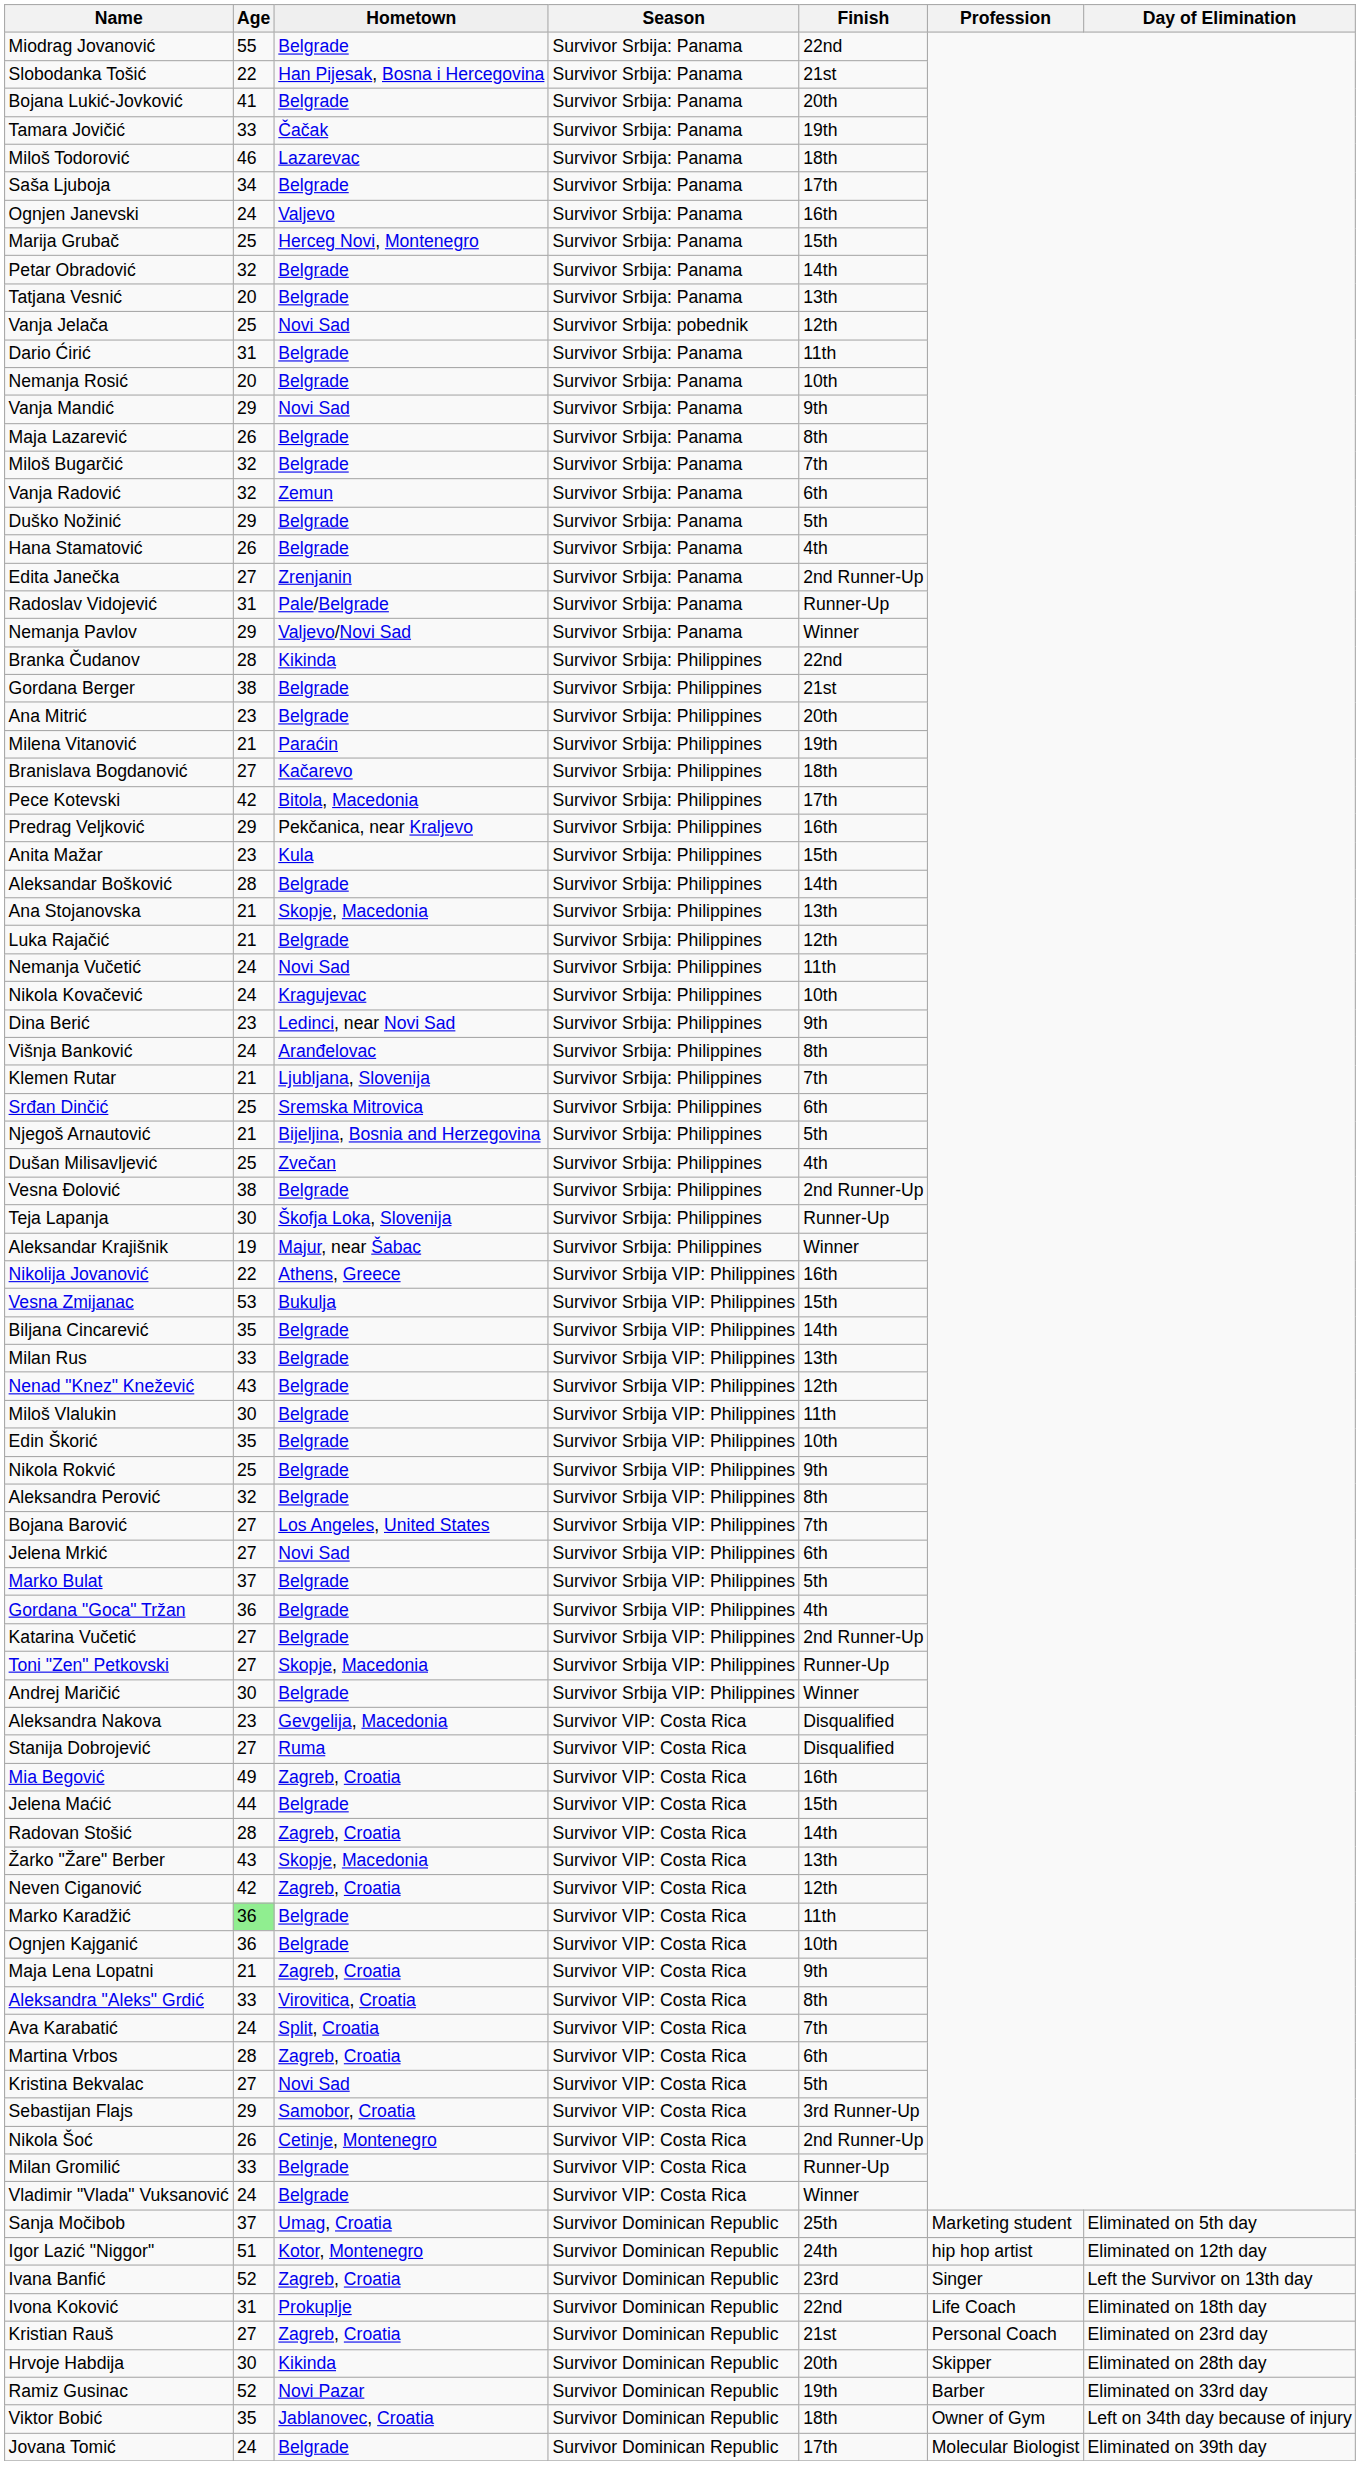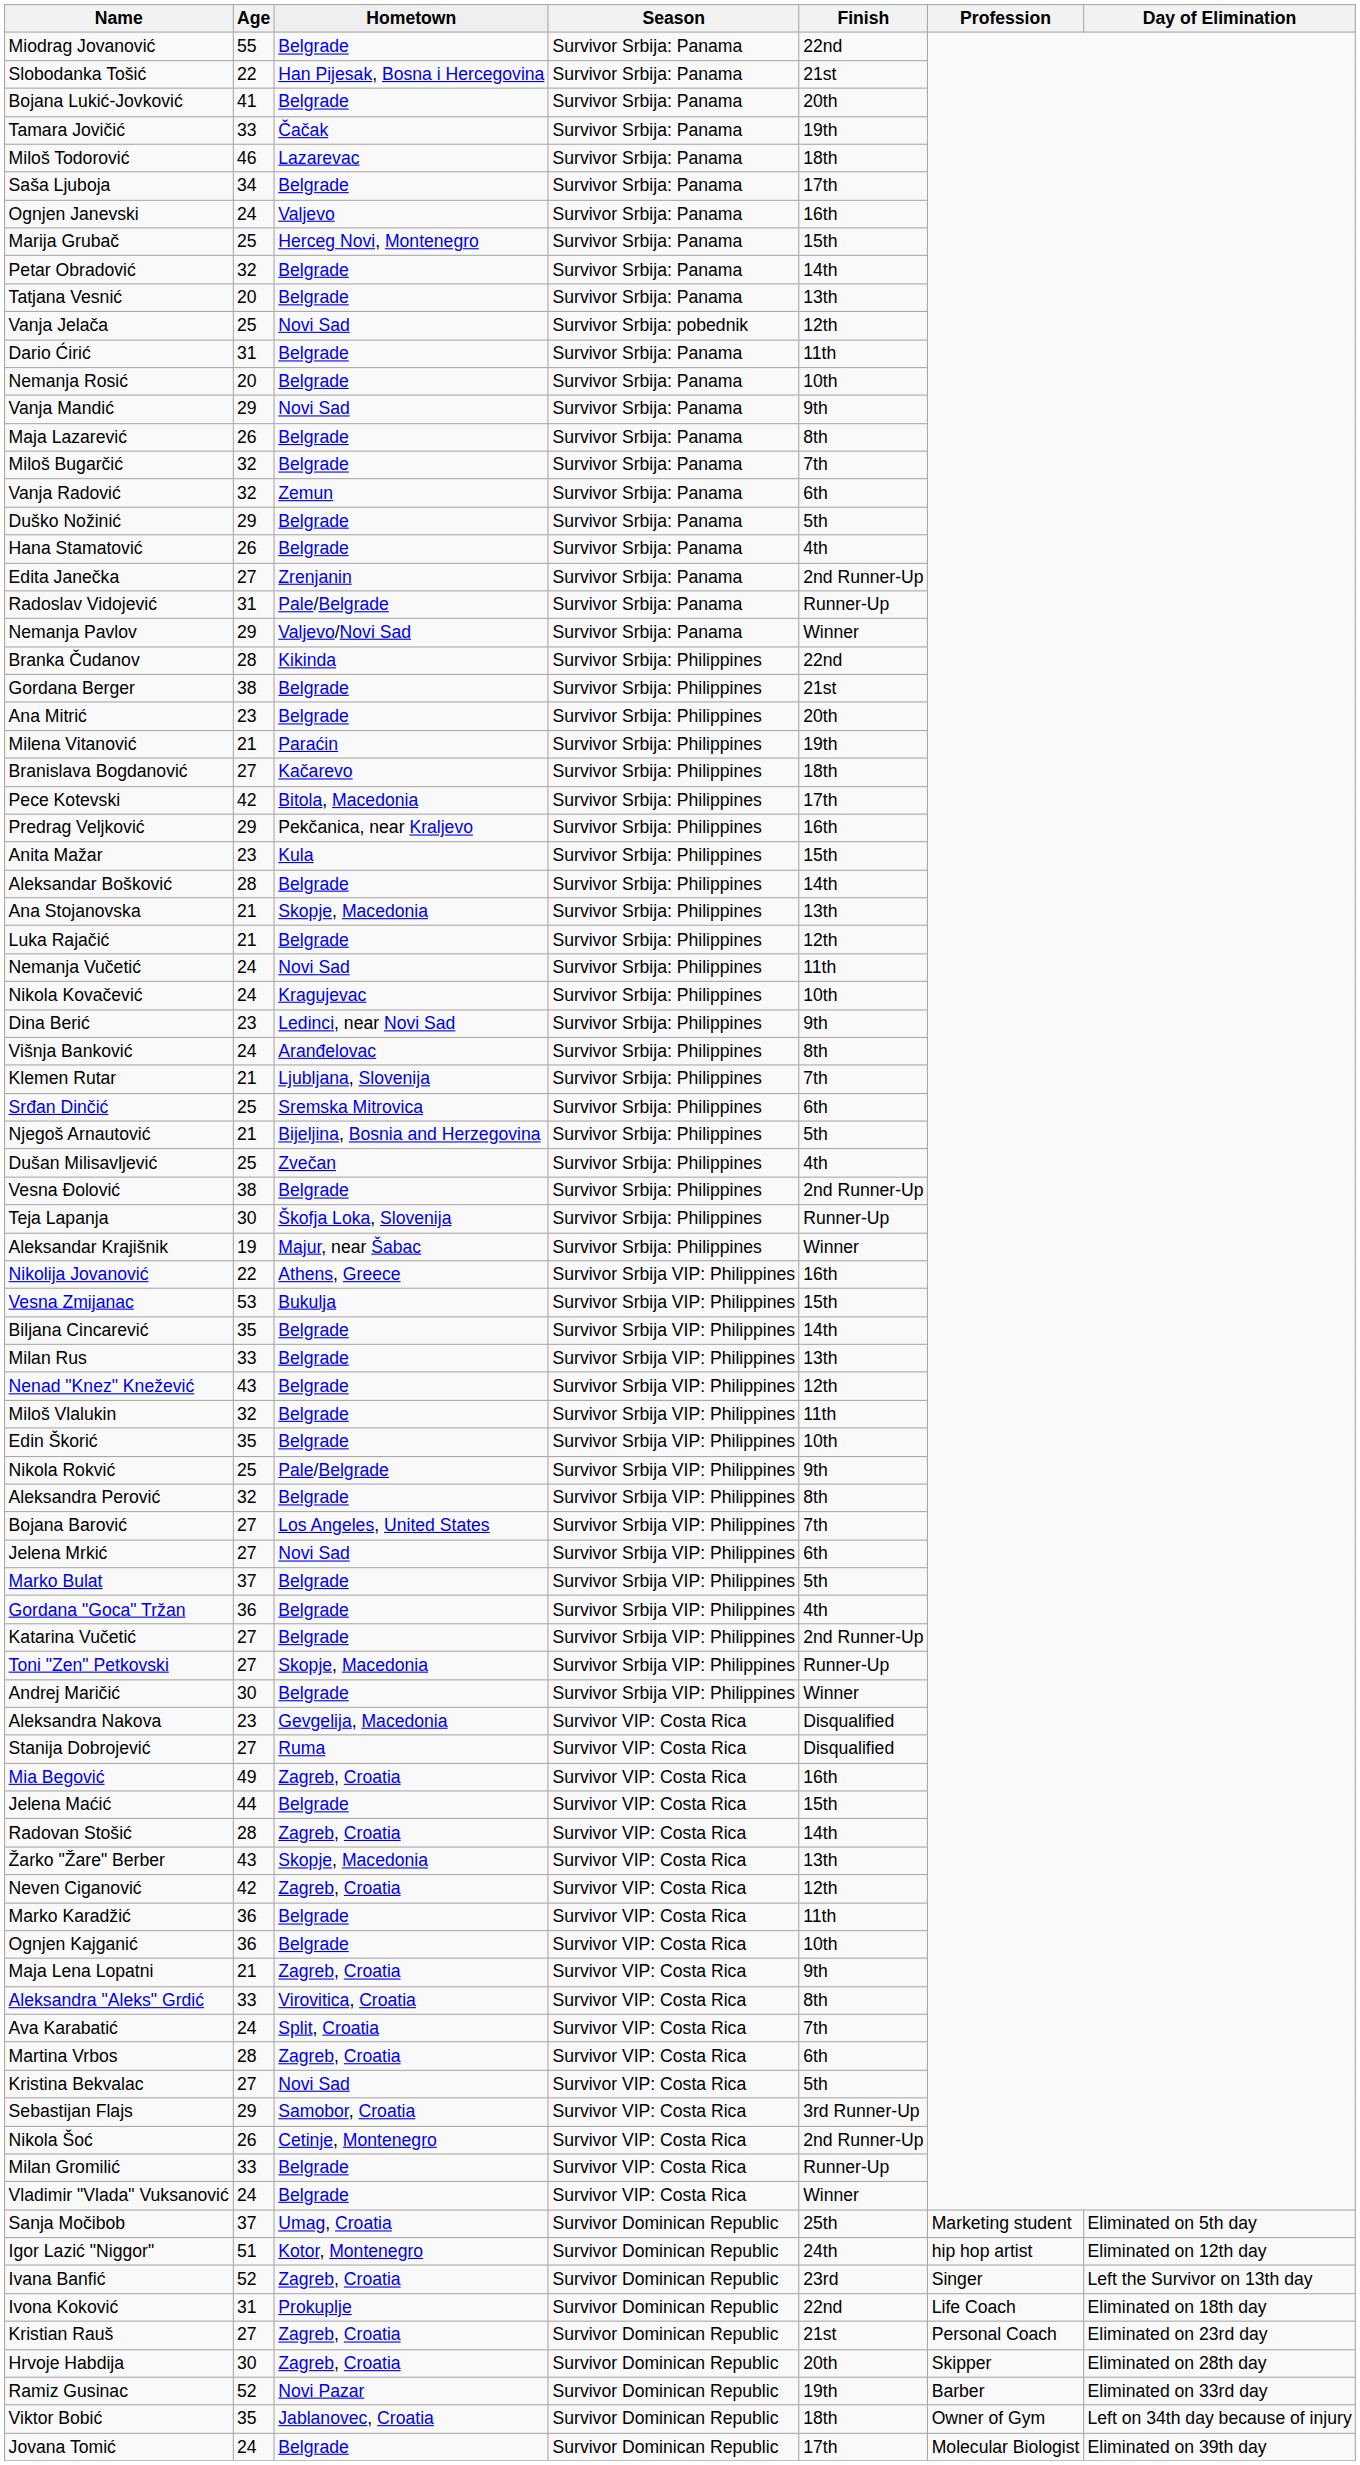Miloš Vlalukin | Age: 30 -> 32
Nikola Rokvić | Hometown: Belgrade -> Pale/Belgrade
Marko Karadžić | Age: lightgreen background -> no background
Hrvoje Habdija | Hometown: Kikinda -> Zagreb, Croatia
